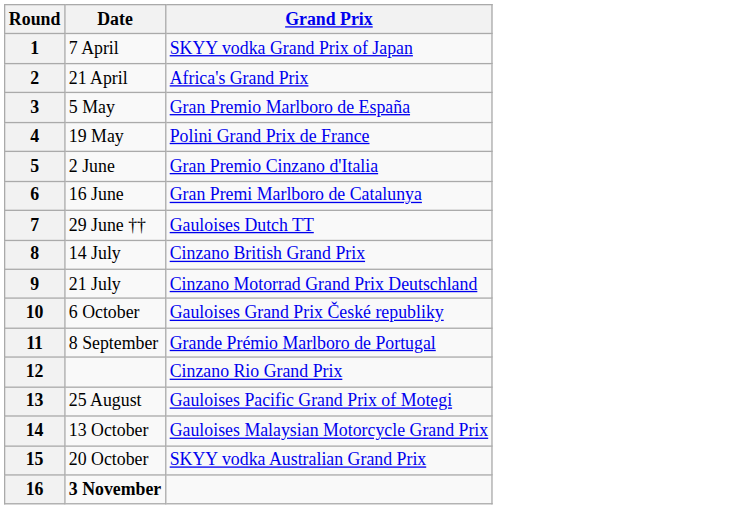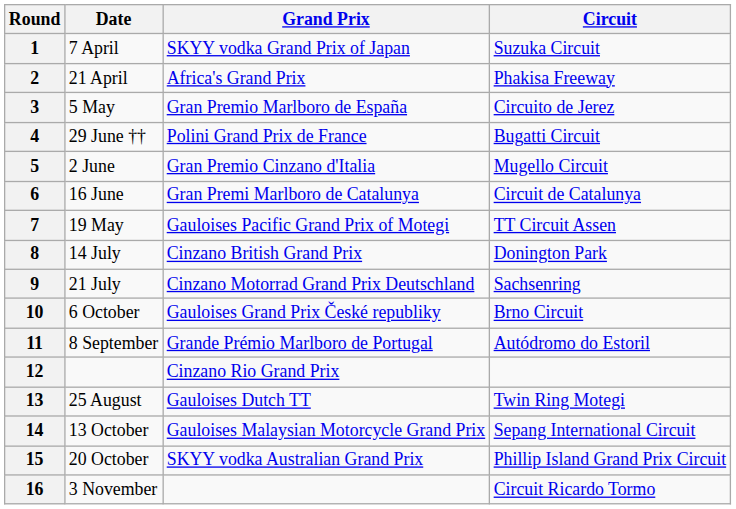+ column: Circuit | Suzuka Circuit | Phakisa Freeway | Circuito de Jerez | Bugatti Circuit | Mugello Circuit | Circuit de Catalunya | TT Circuit Assen | Donington Park | Sachsenring | Brno Circuit | Autódromo do Estoril | Twin Ring Motegi | Sepang International Circuit | Phillip Island Grand Prix Circuit | Circuit Ricardo Tormo
4 | Date: 19 May -> 29 June ††
7 | Date: 29 June †† -> 19 May
7 | Grand Prix: Gauloises Dutch TT -> Gauloises Pacific Grand Prix of Motegi
13 | Grand Prix: Gauloises Pacific Grand Prix of Motegi -> Gauloises Dutch TT
16 | Date: bold -> normal
